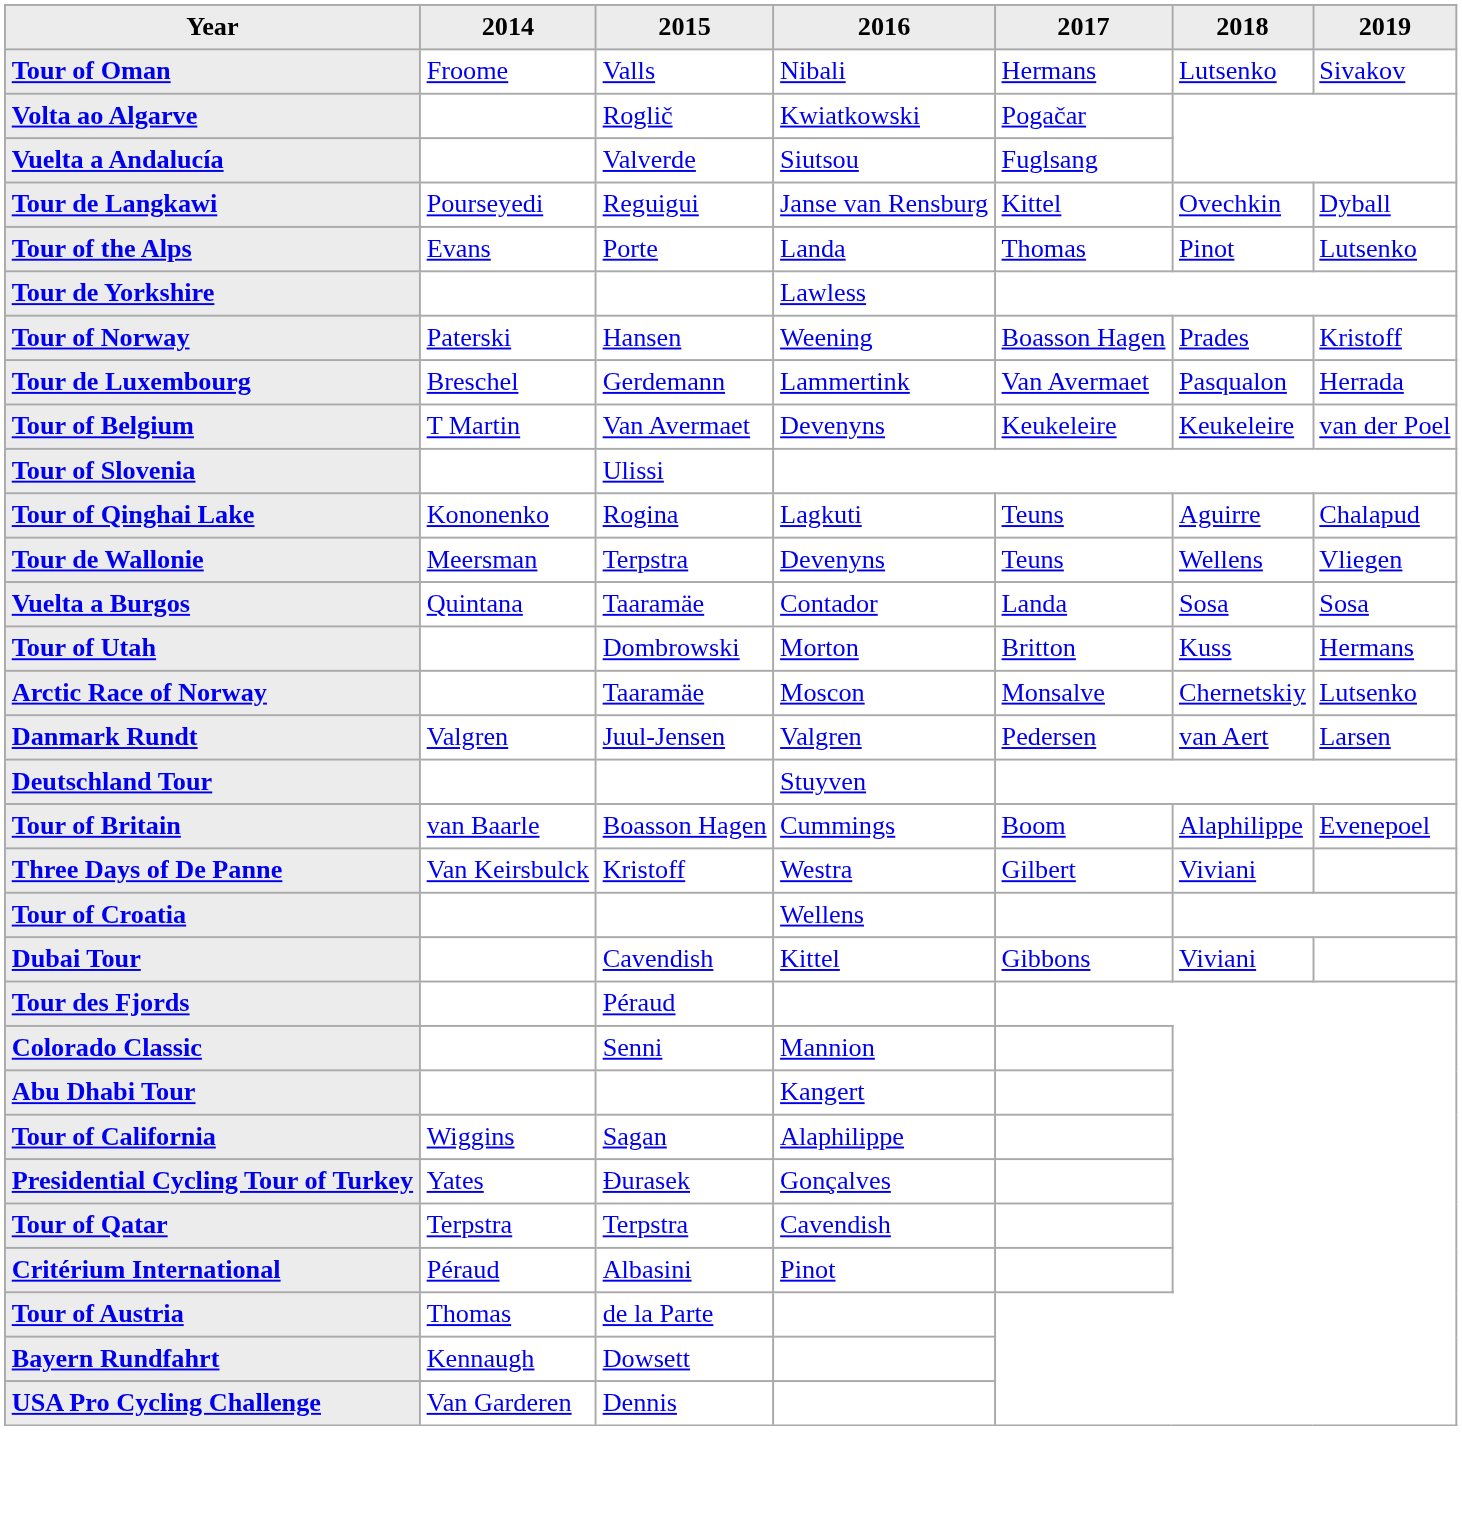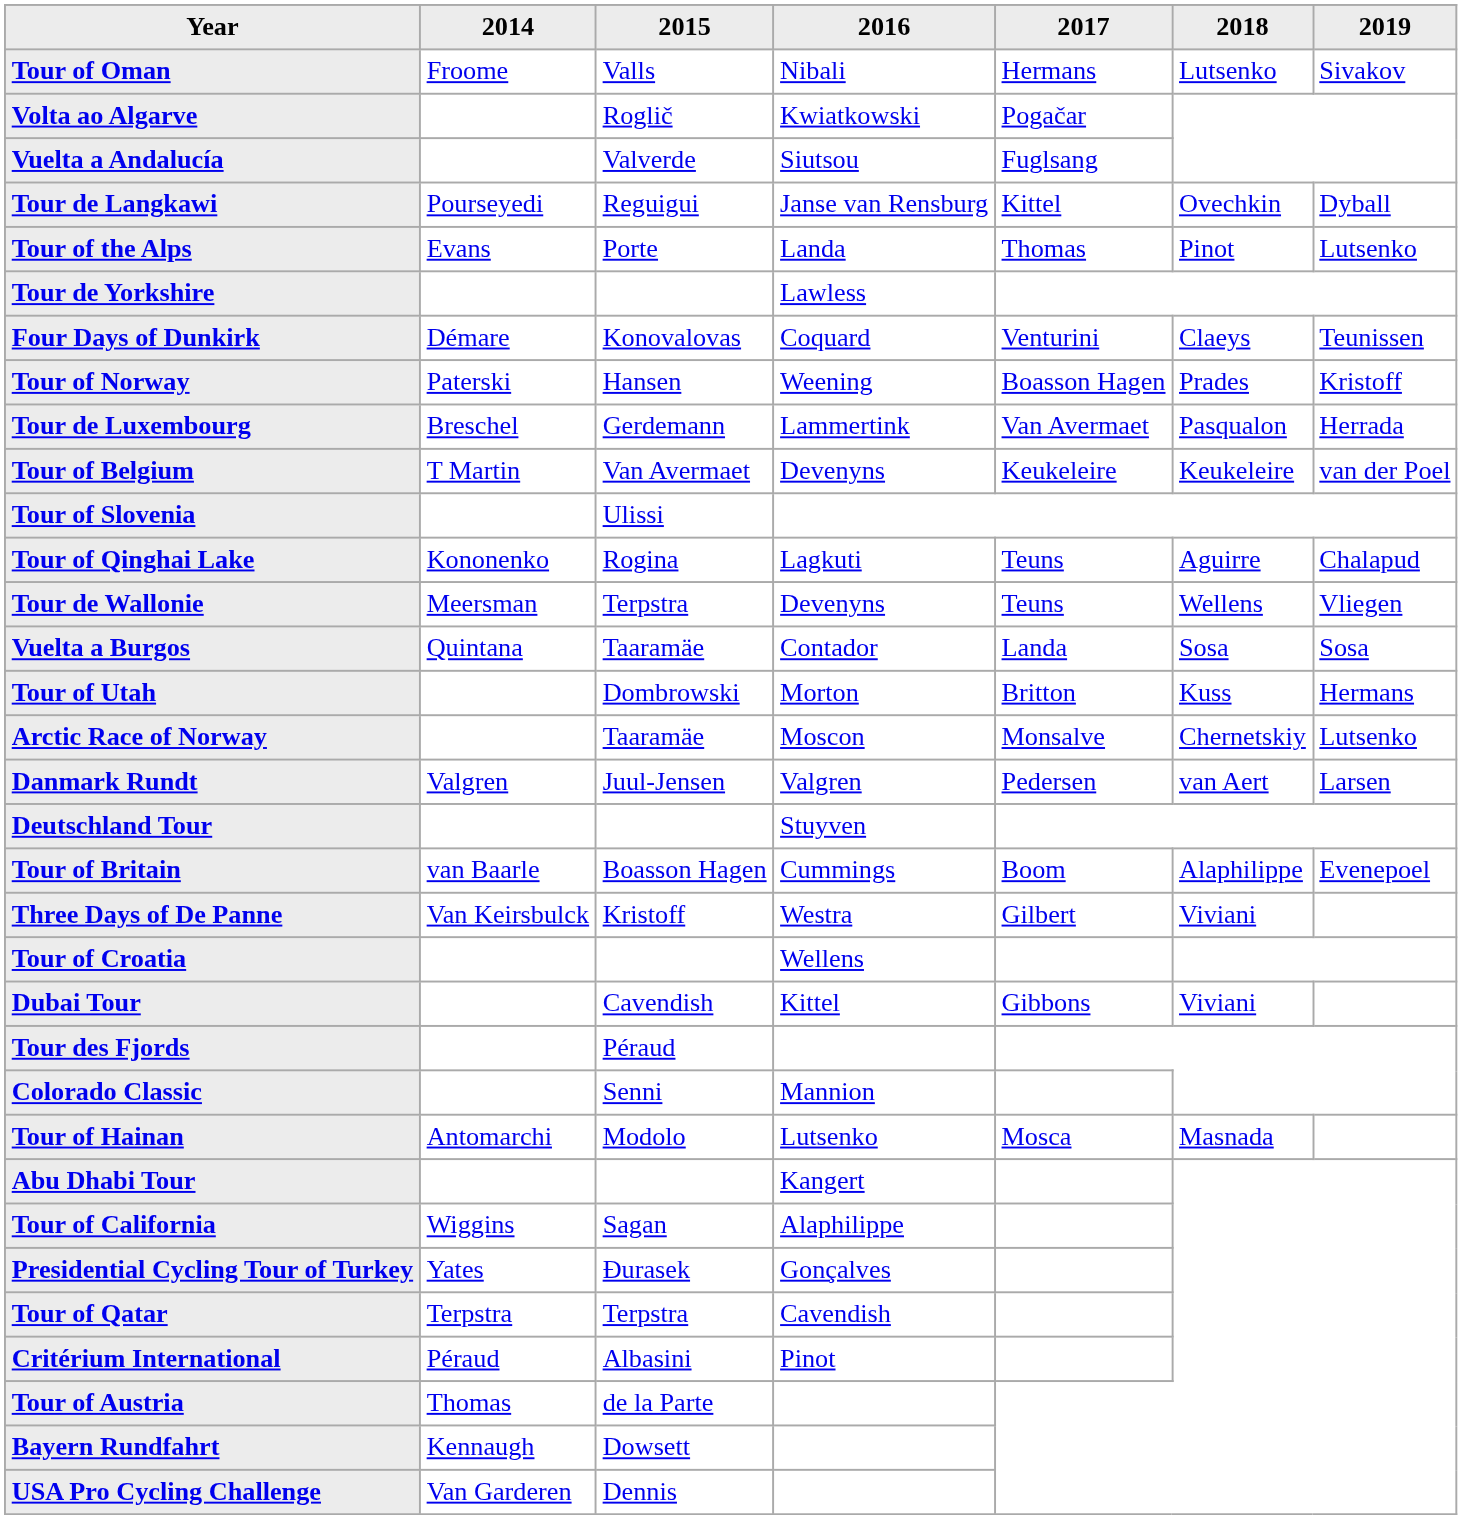+ row: Four Days of Dunkirk | Démare | Konovalovas | Coquard | Venturini | Claeys | Teunissen
+ row: Tour of Hainan | Antomarchi | Modolo | Lutsenko | Mosca | Masnada
